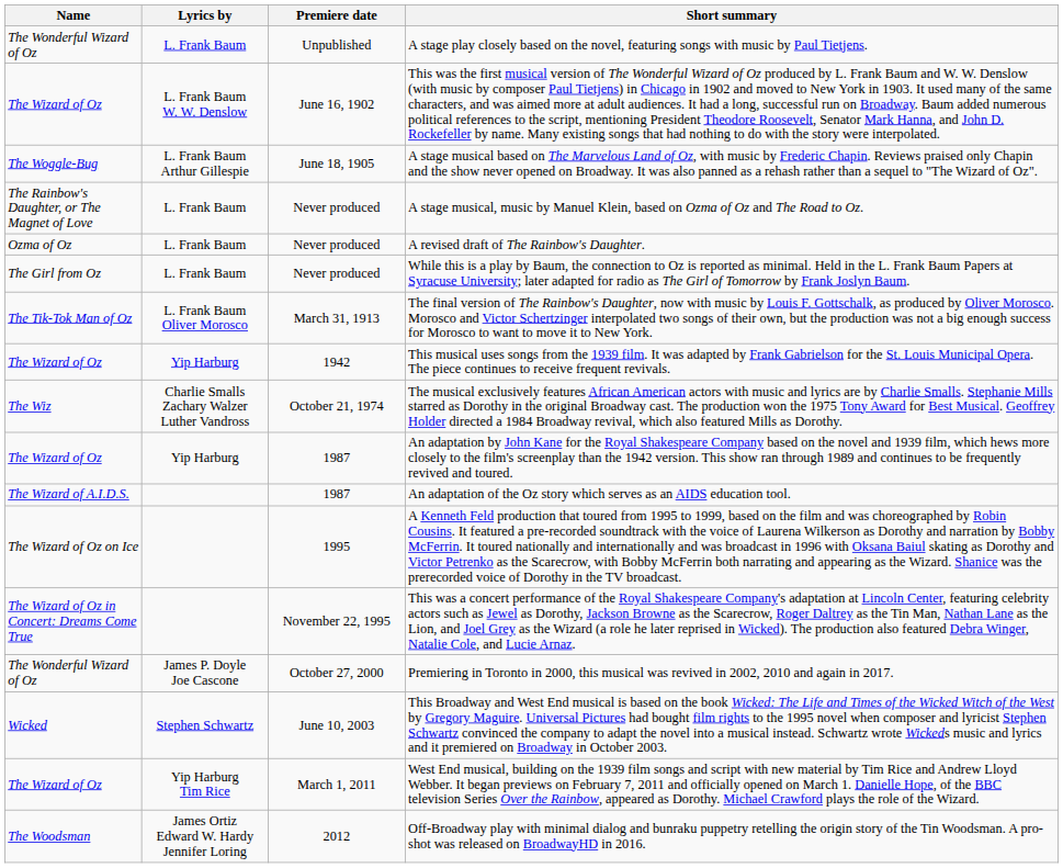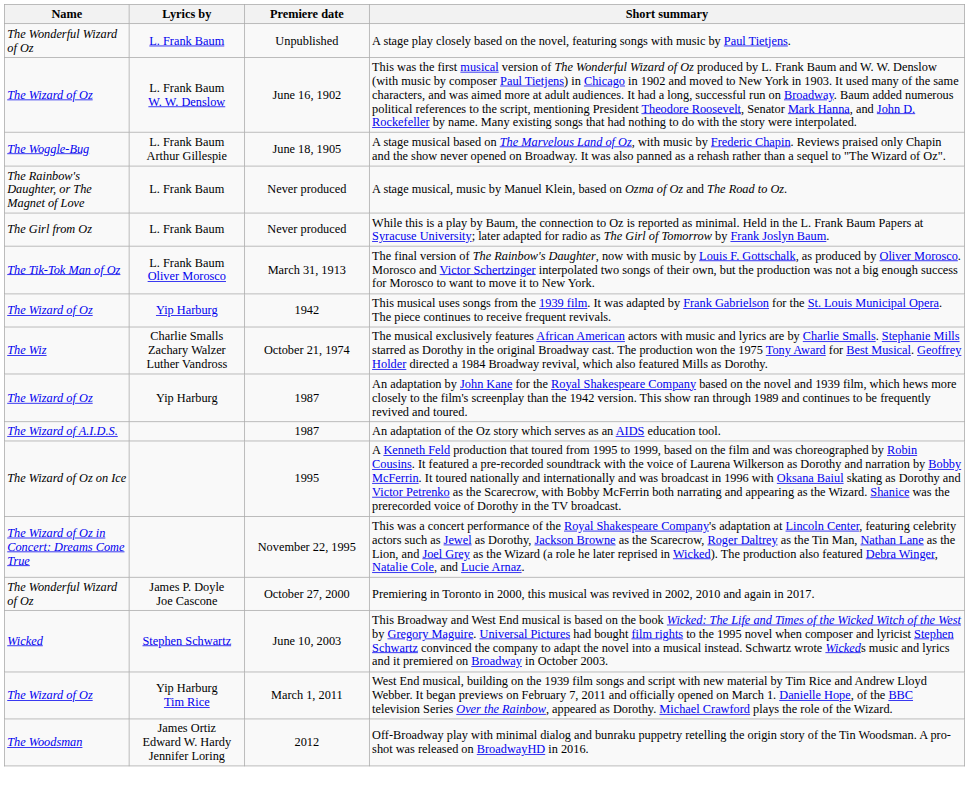- row: Ozma of Oz | L. Frank Baum | Never produced | A revised draft of The Rainbow's Daughter.
